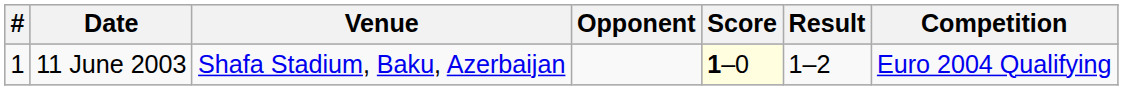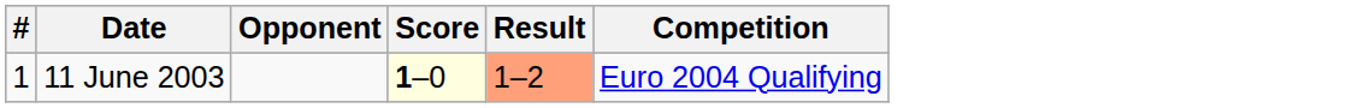- column: Venue | Shafa Stadium, Baku, Azerbaijan
11 June 2003 | Result: no background -> lightsalmon background
